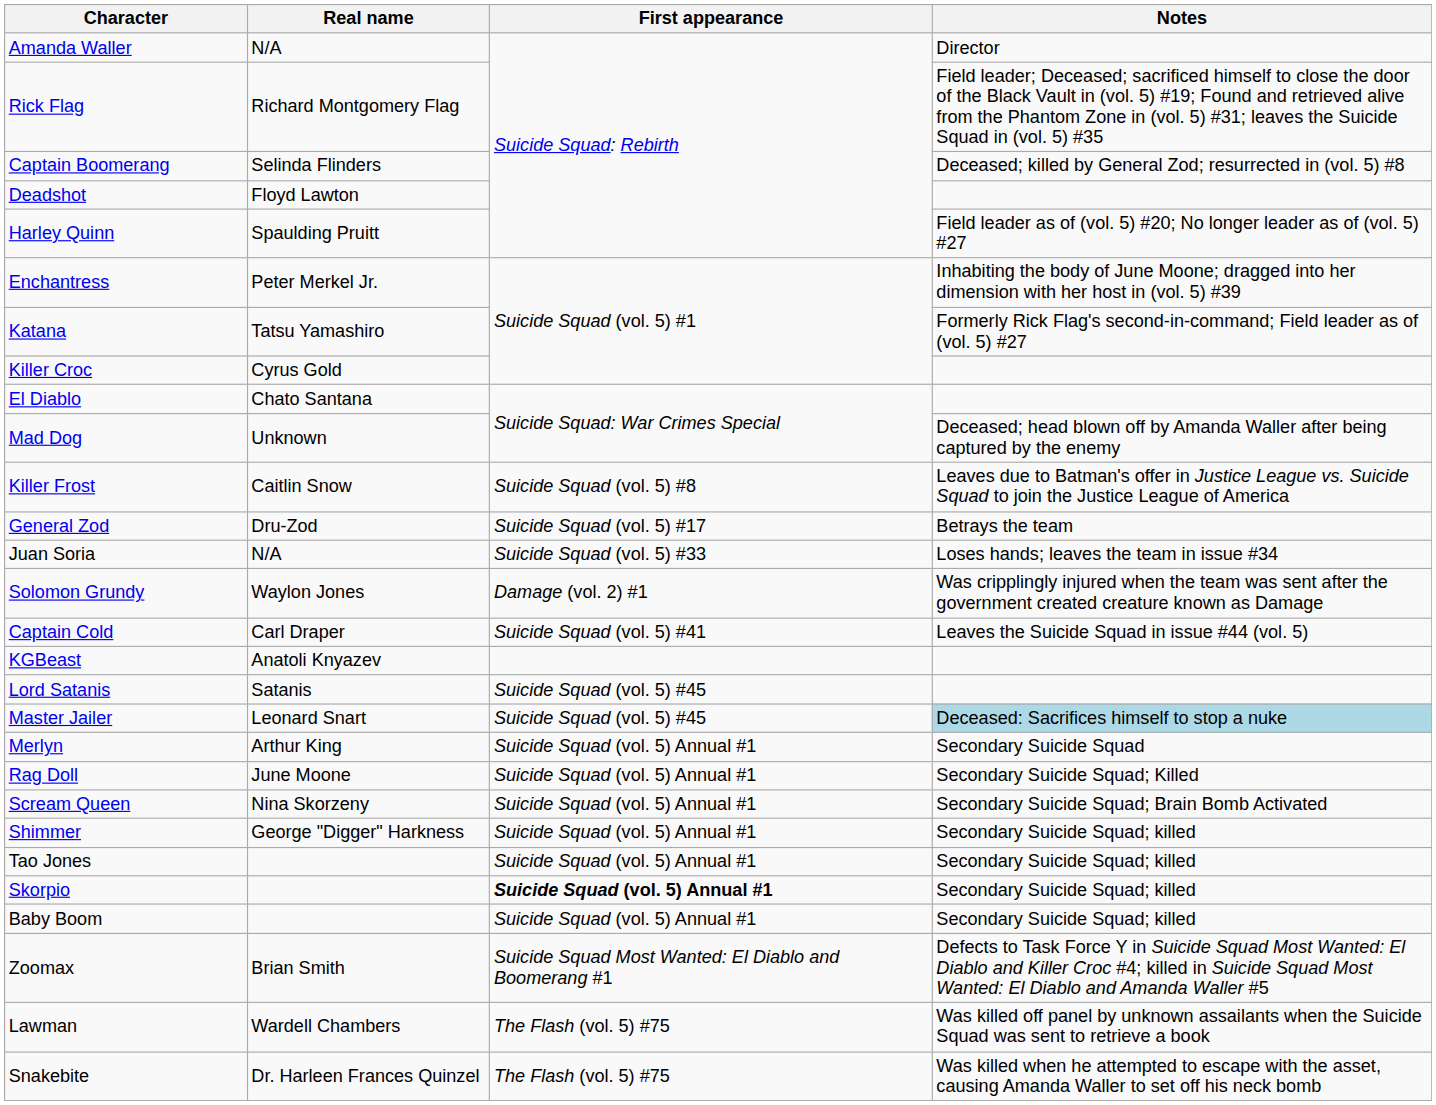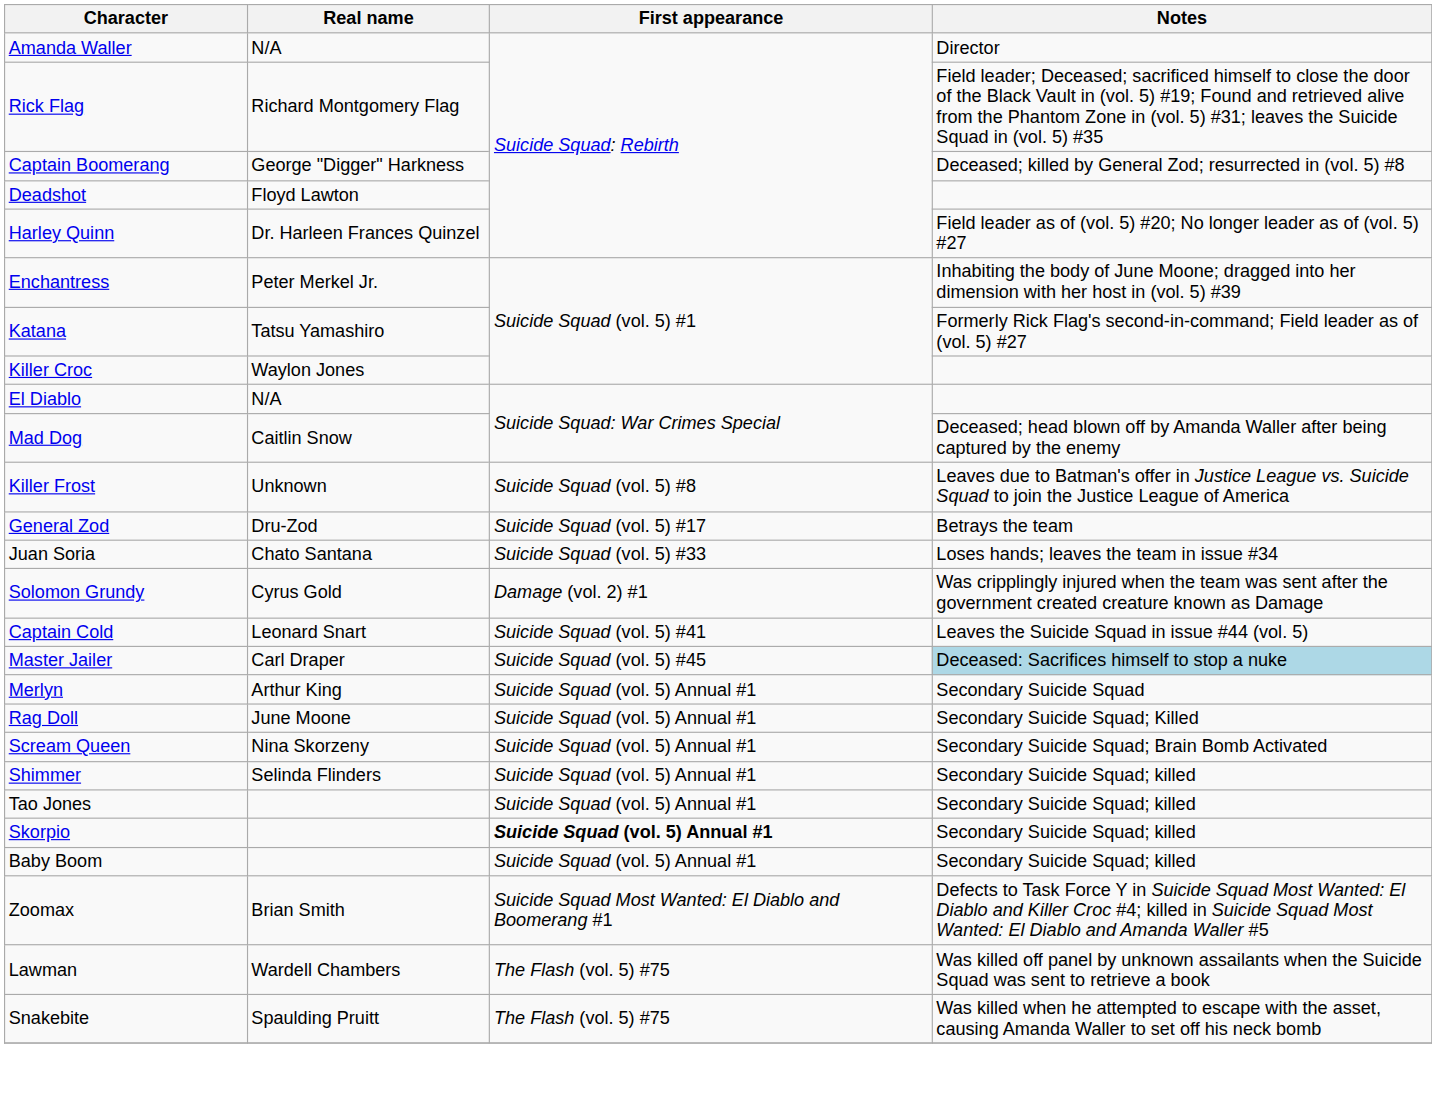Captain Boomerang | Real name: Selinda Flinders -> George "Digger" Harkness
Harley Quinn | Real name: Spaulding Pruitt -> Dr. Harleen Frances Quinzel
Killer Croc | Real name: Cyrus Gold -> Waylon Jones
El Diablo | Real name: Chato Santana -> N/A
Mad Dog | Real name: Unknown -> Caitlin Snow
Killer Frost | Real name: Caitlin Snow -> Unknown
Juan Soria | Real name: N/A -> Chato Santana
Solomon Grundy | Real name: Waylon Jones -> Cyrus Gold
Captain Cold | Real name: Carl Draper -> Leonard Snart
- row: KGBeast | Anatoli Knyazev
- row: Lord Satanis | Satanis | Suicide Squad (vol. 5) #45
Master Jailer | Real name: Leonard Snart -> Carl Draper
Shimmer | Real name: George "Digger" Harkness -> Selinda Flinders
Snakebite | Real name: Dr. Harleen Frances Quinzel -> Spaulding Pruitt
